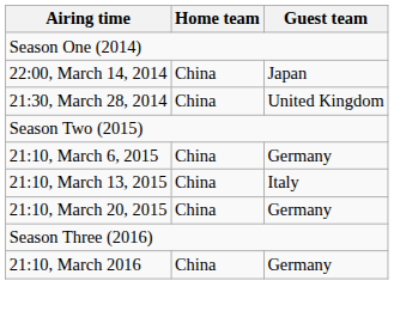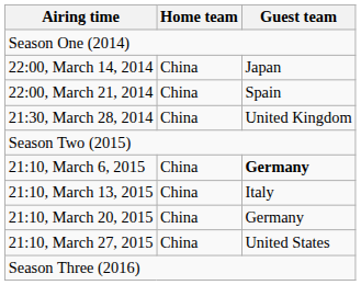+ row: 22:00, March 21, 2014 | China | Spain
21:10, March 6, 2015 | Guest team: normal -> bold
+ row: 21:10, March 27, 2015 | China | United States
- row: 21:10, March 2016 | China | Germany
